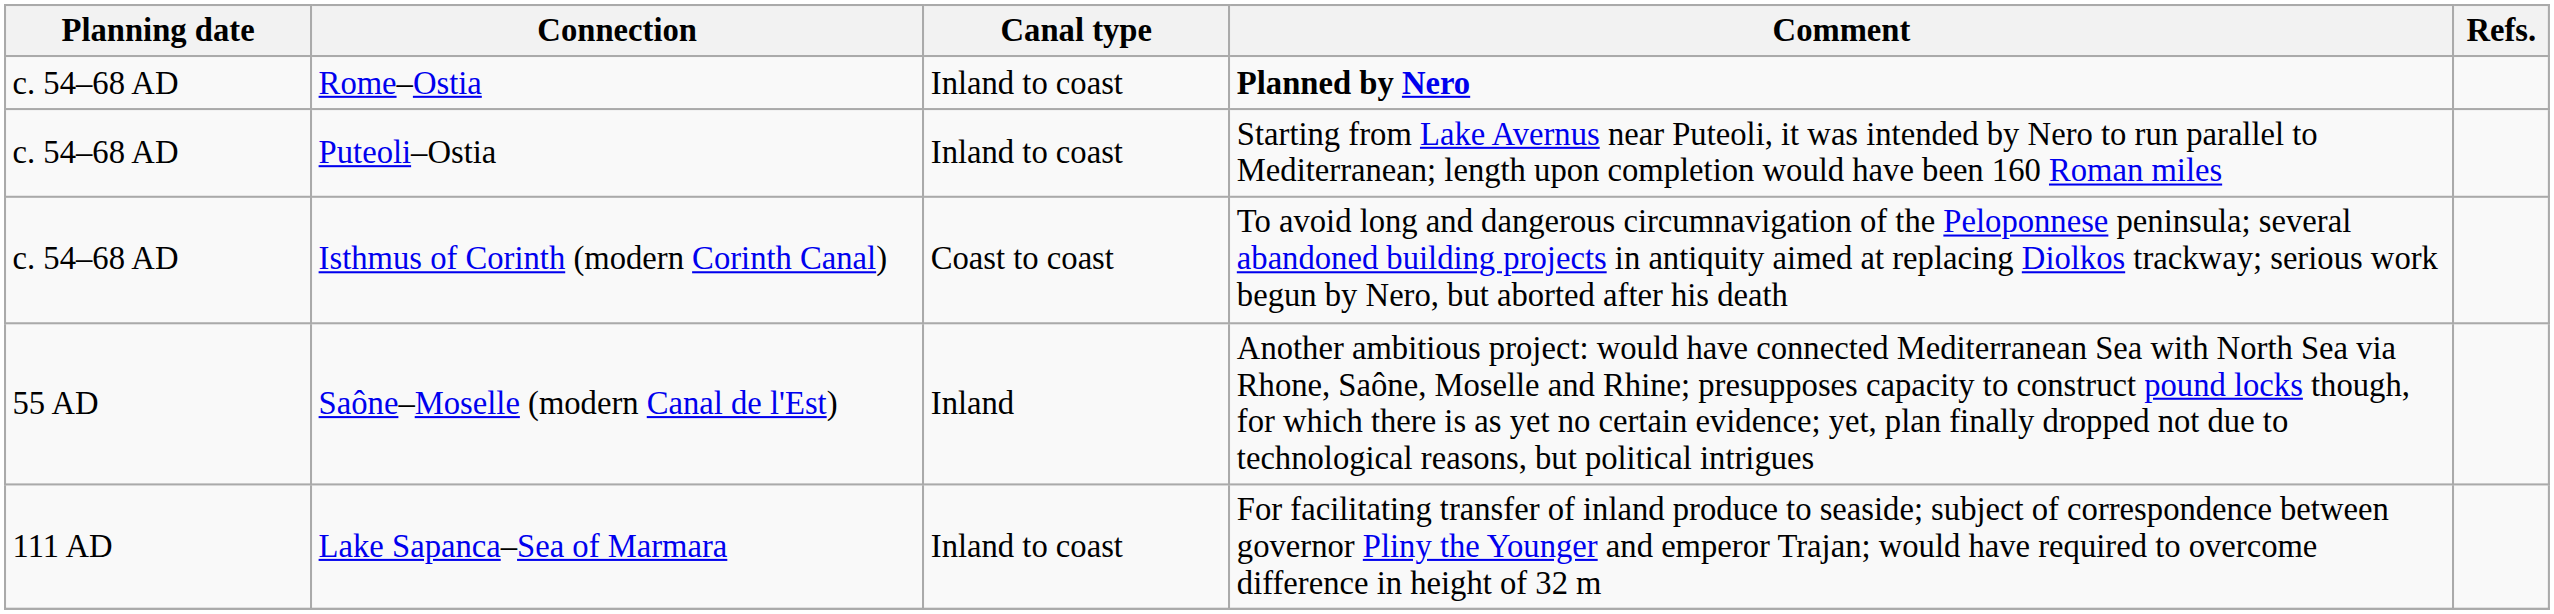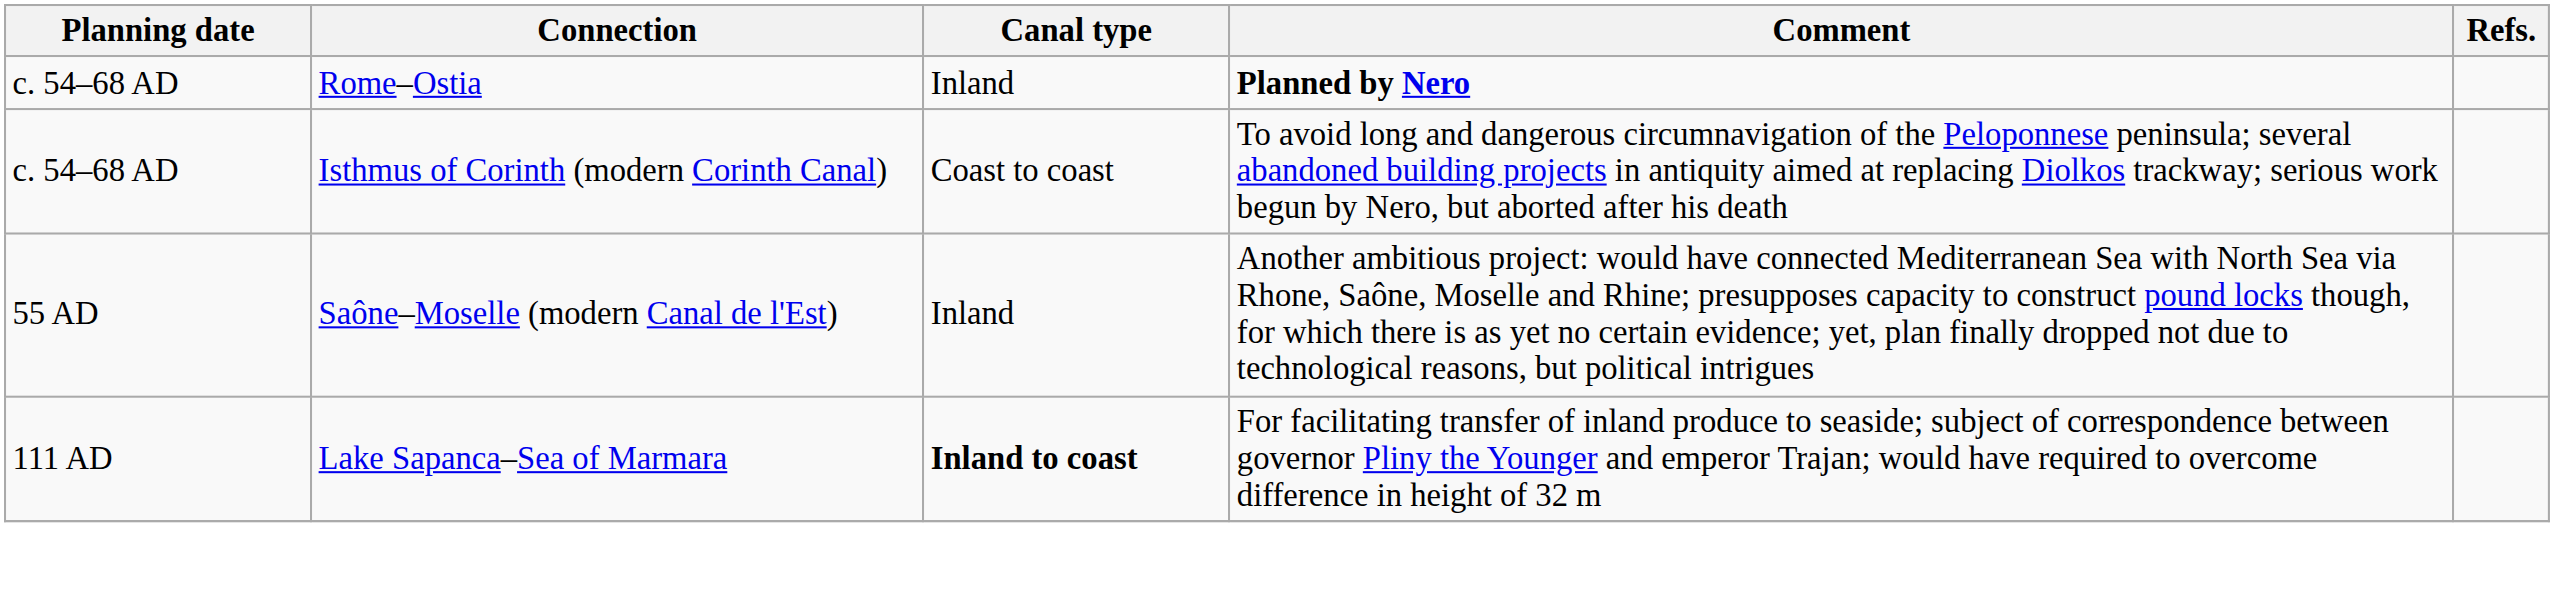Rome–Ostia | Canal type: Inland to coast -> Inland
- row: c. 54–68 AD | Puteoli–Ostia | Inland to coast | Starting from Lake Avernus near Puteoli, it was intended by Nero to run parallel to Mediterranean; length upon completion would have been 160 Roman miles
Lake Sapanca–Sea of Marmara | Canal type: normal -> bold
